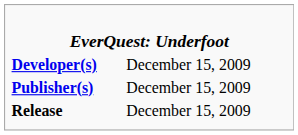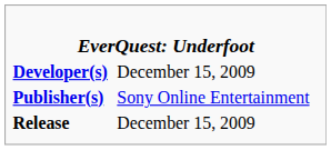Publisher(s) | column 2: December 15, 2009 -> Sony Online Entertainment
